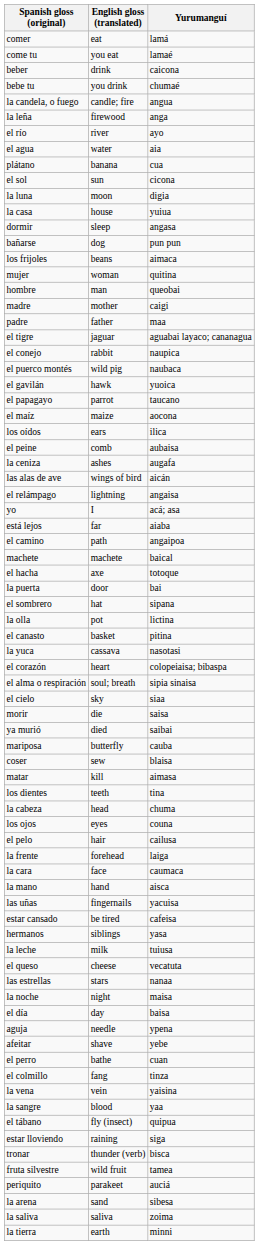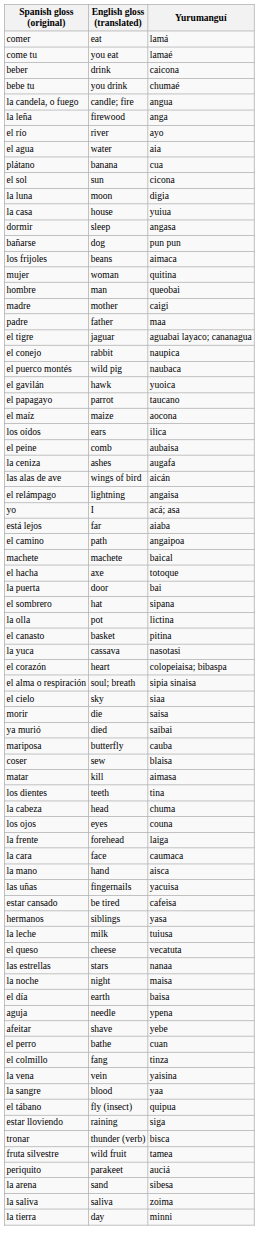- row: el pelo | hair | cailusa
el día | English gloss (translated): day -> earth
la tierra | English gloss (translated): earth -> day
